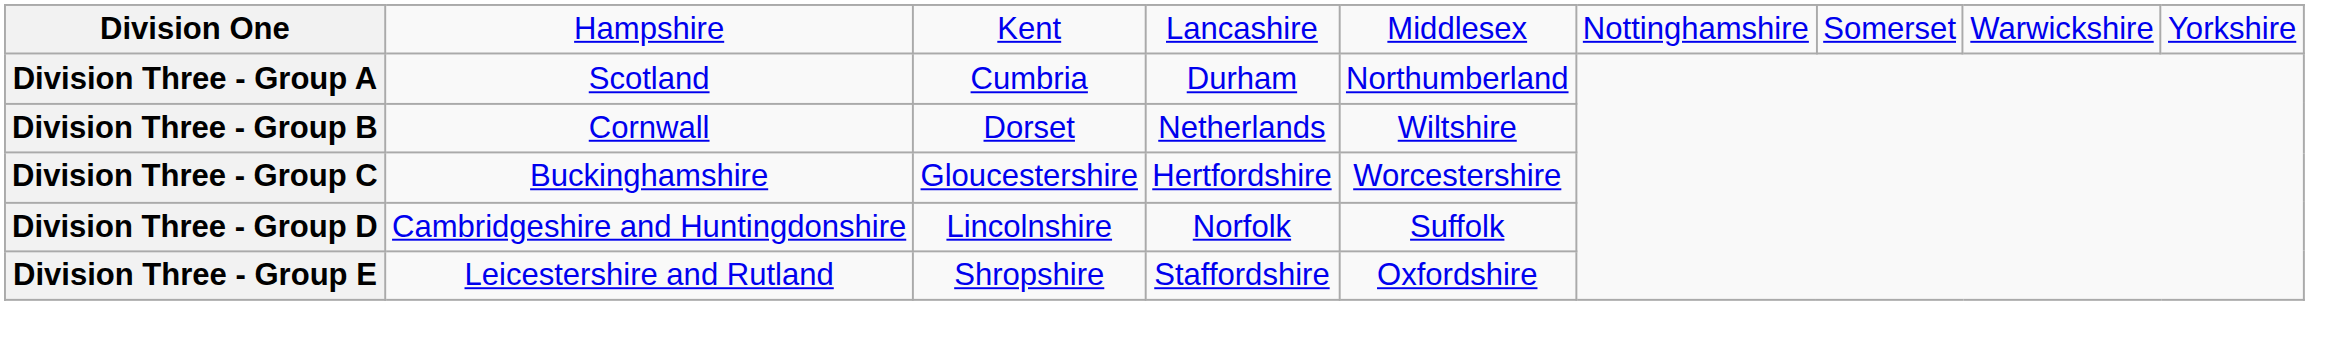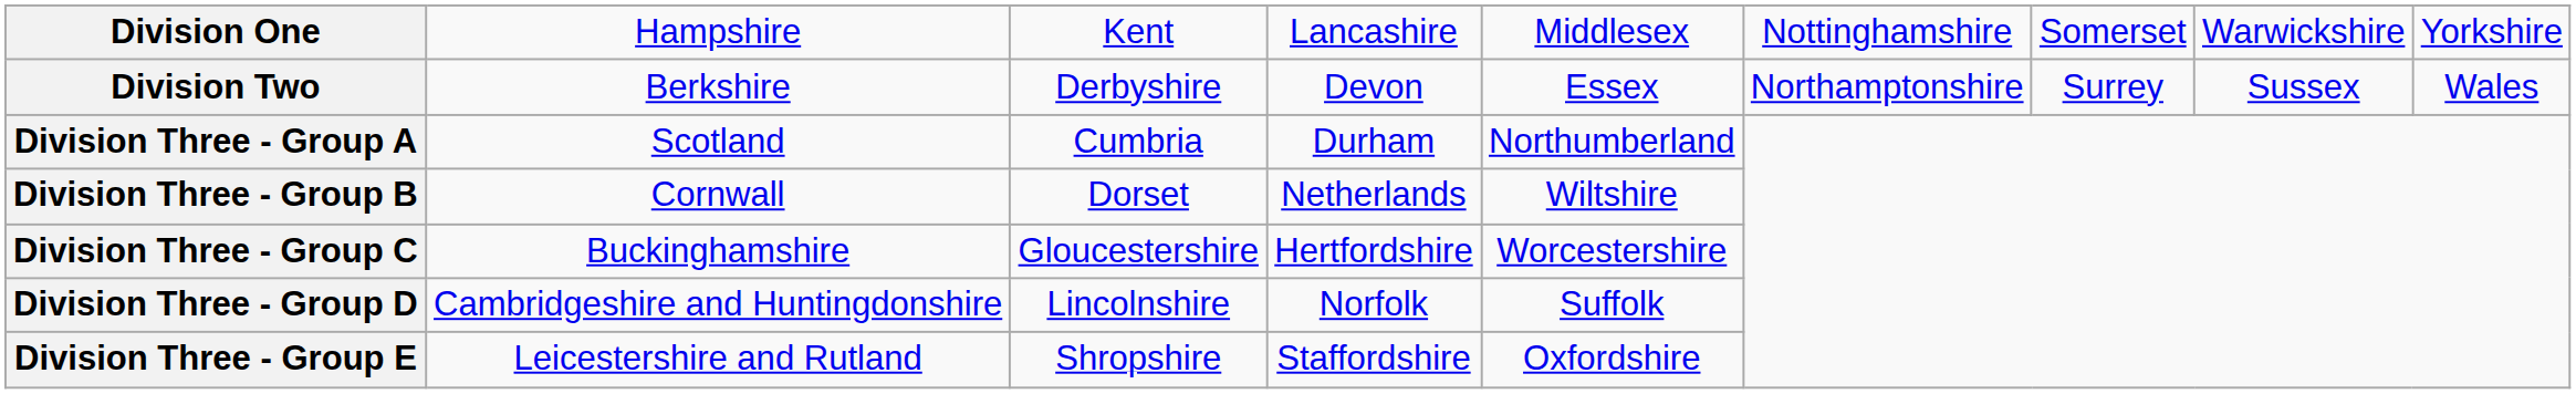+ row: Division Two | Berkshire | Derbyshire | Devon | Essex | Northamptonshire | Surrey | Sussex | Wales
